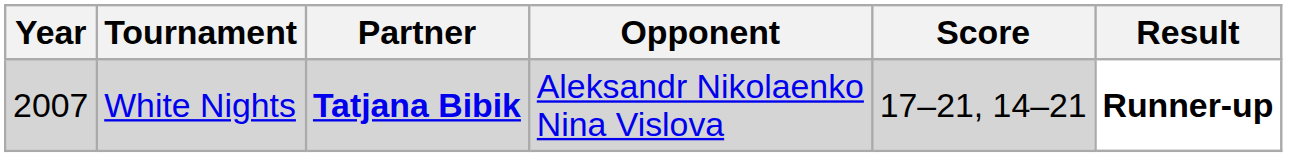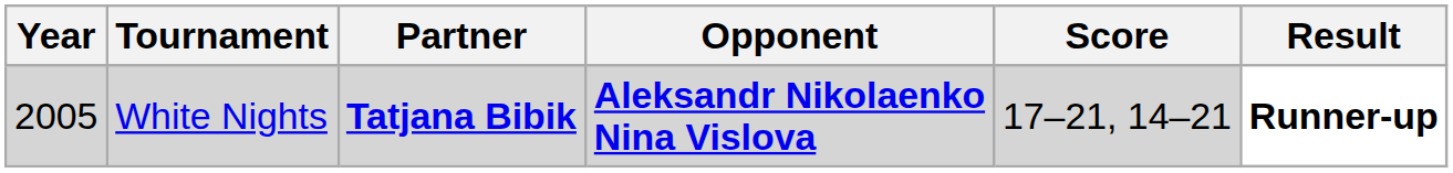White Nights | Year: 2007 -> 2005
White Nights | Opponent: normal -> bold
